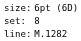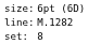rows swapped: set: <-> line:
